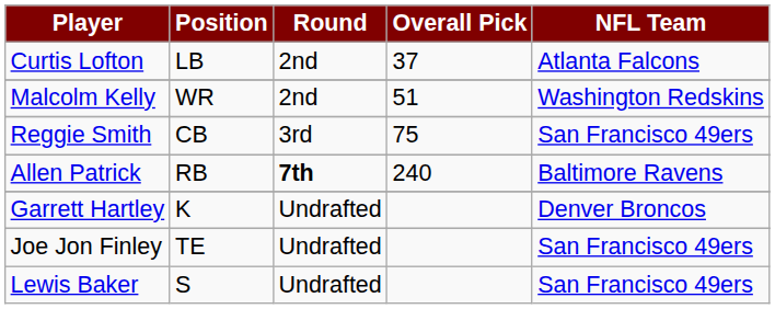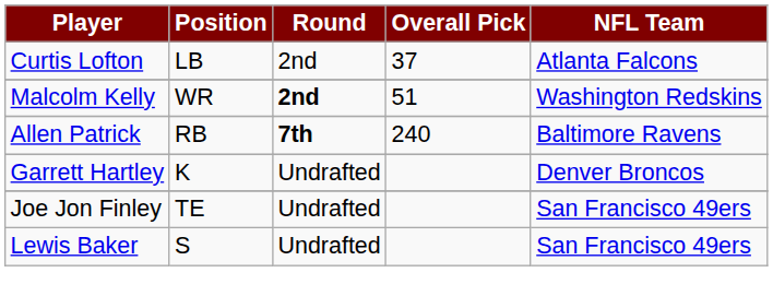Malcolm Kelly | Round: normal -> bold
- row: Reggie Smith | CB | 3rd | 75 | San Francisco 49ers
